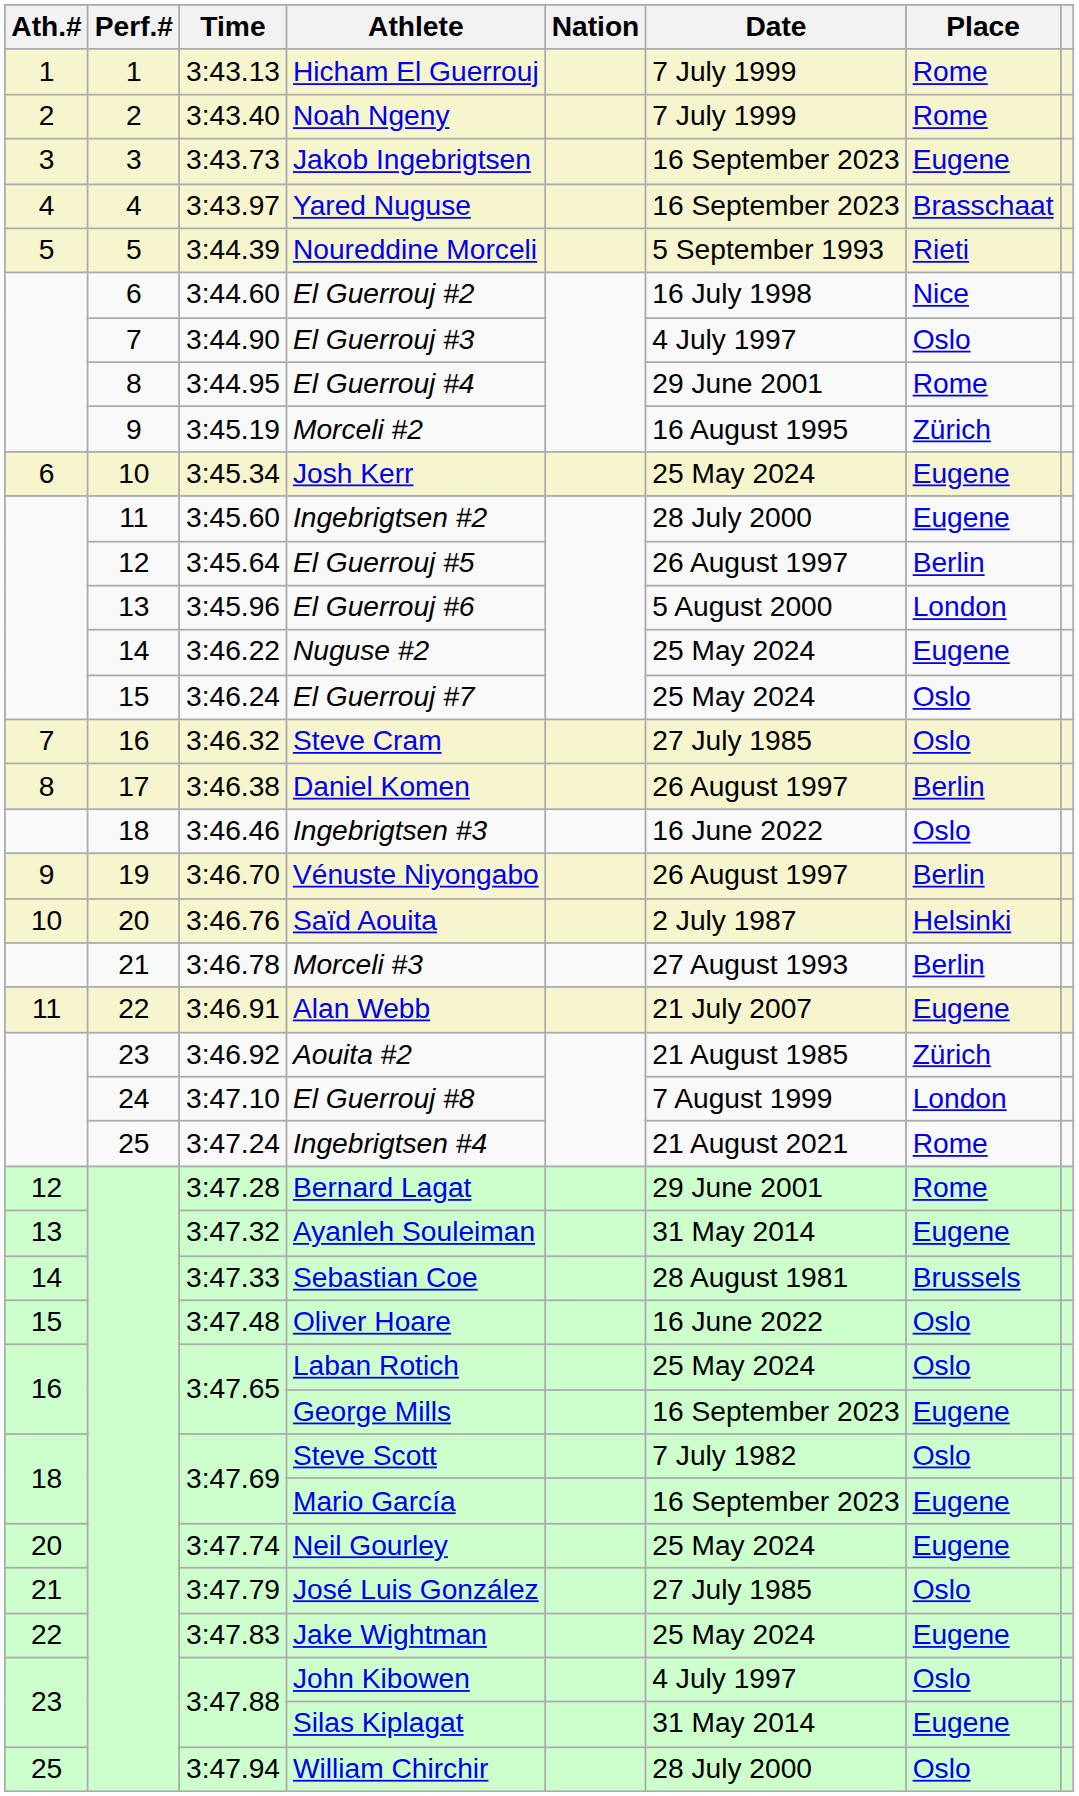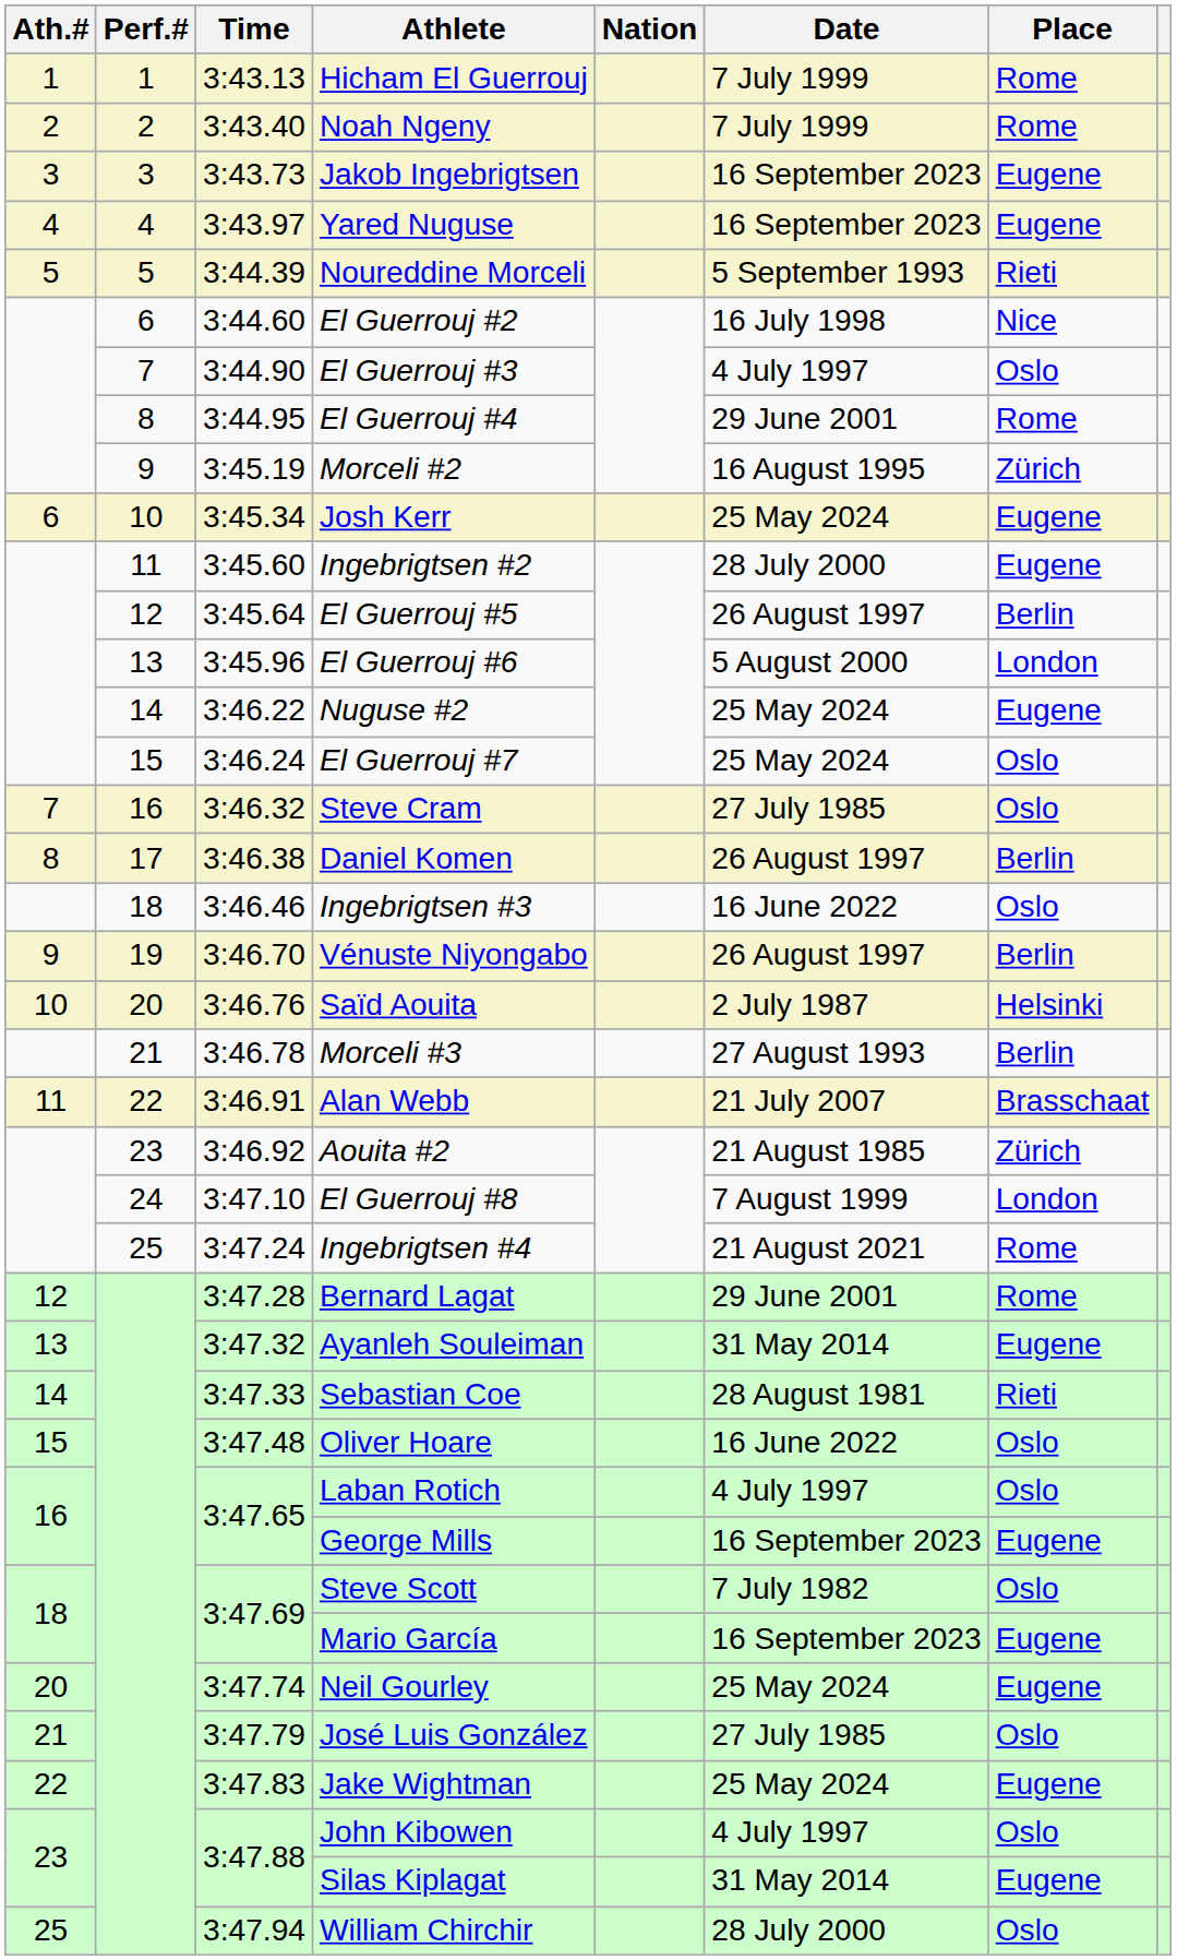Yared Nuguse | Place: Brasschaat -> Eugene
Alan Webb | Place: Eugene -> Brasschaat
Sebastian Coe | Place: Brussels -> Rieti
Laban Rotich | Date: 25 May 2024 -> 4 July 1997
